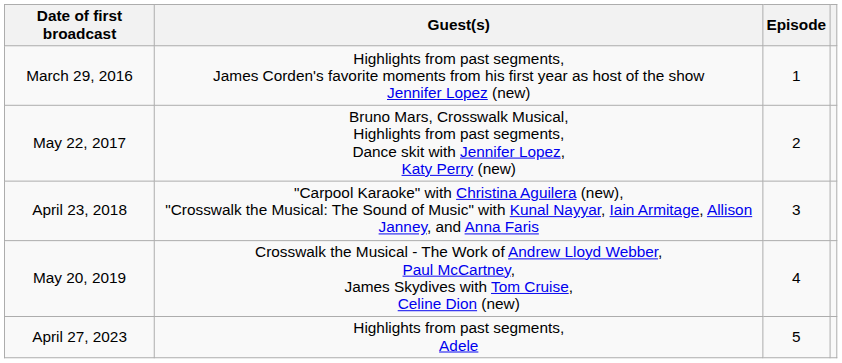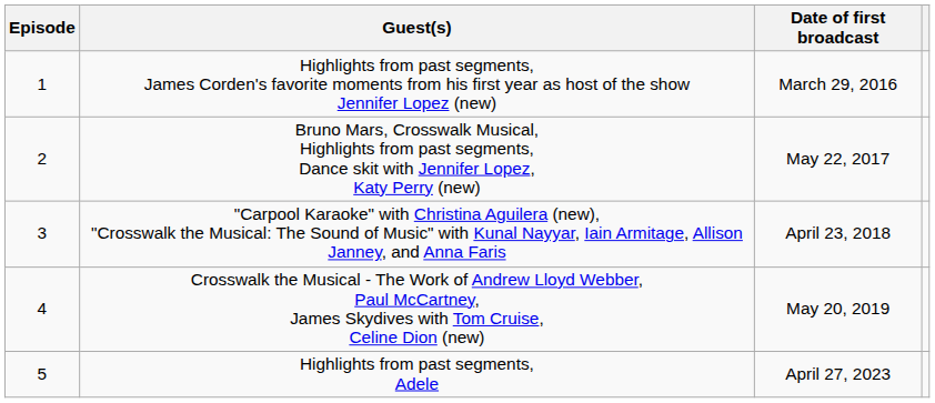columns swapped: Episode <-> Date of first broadcast
